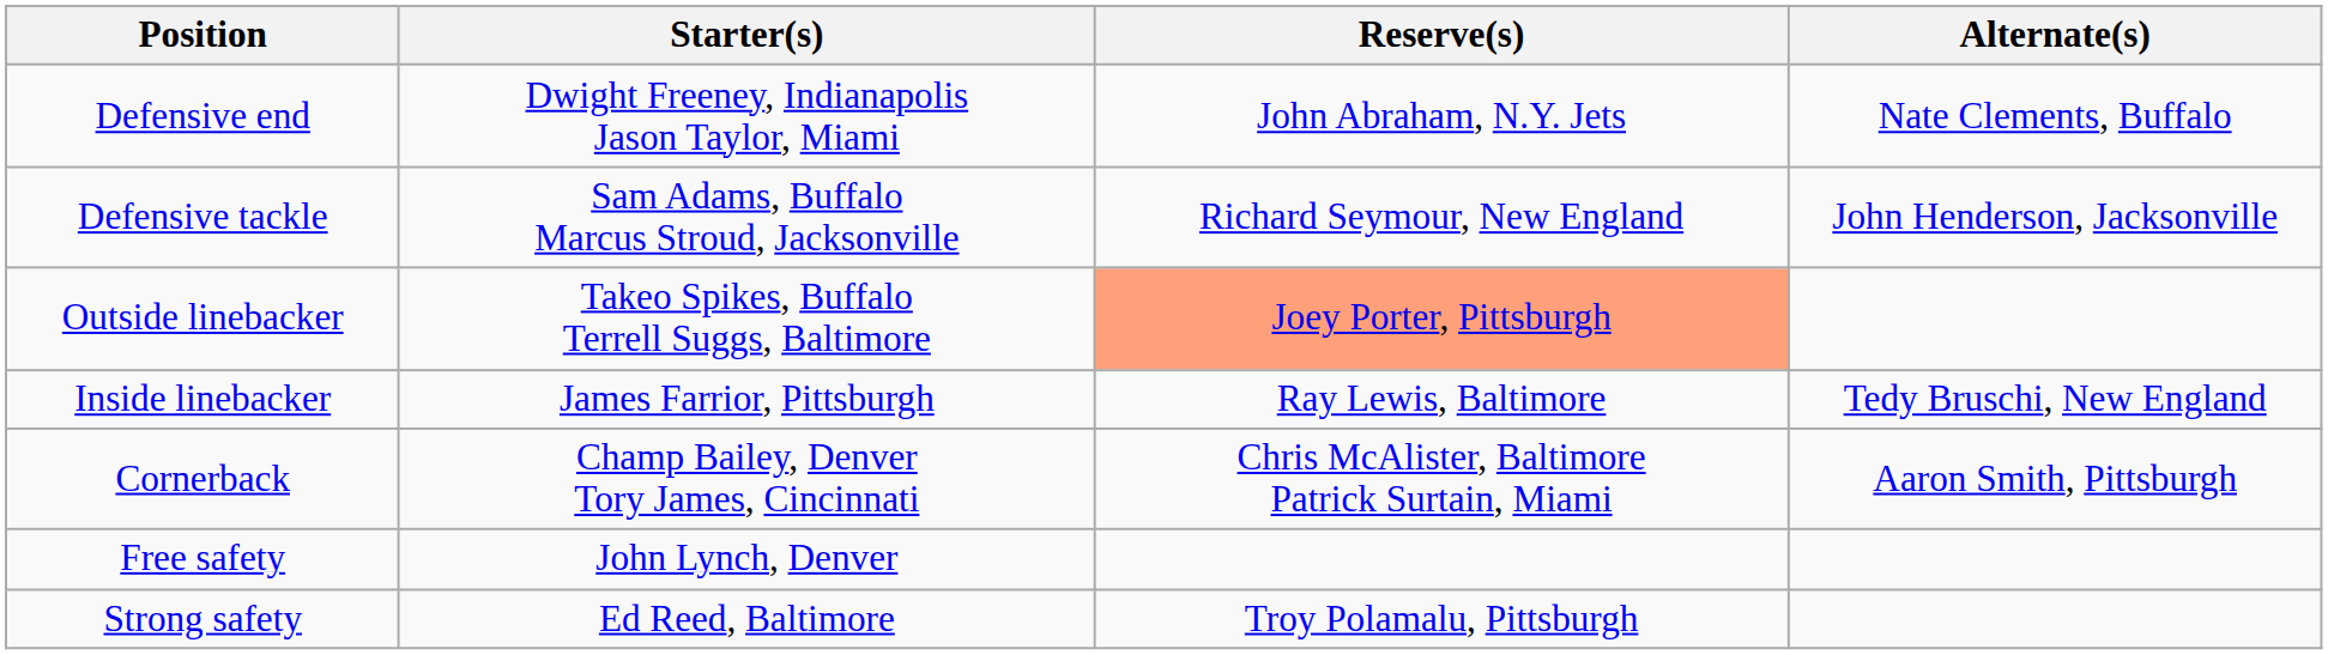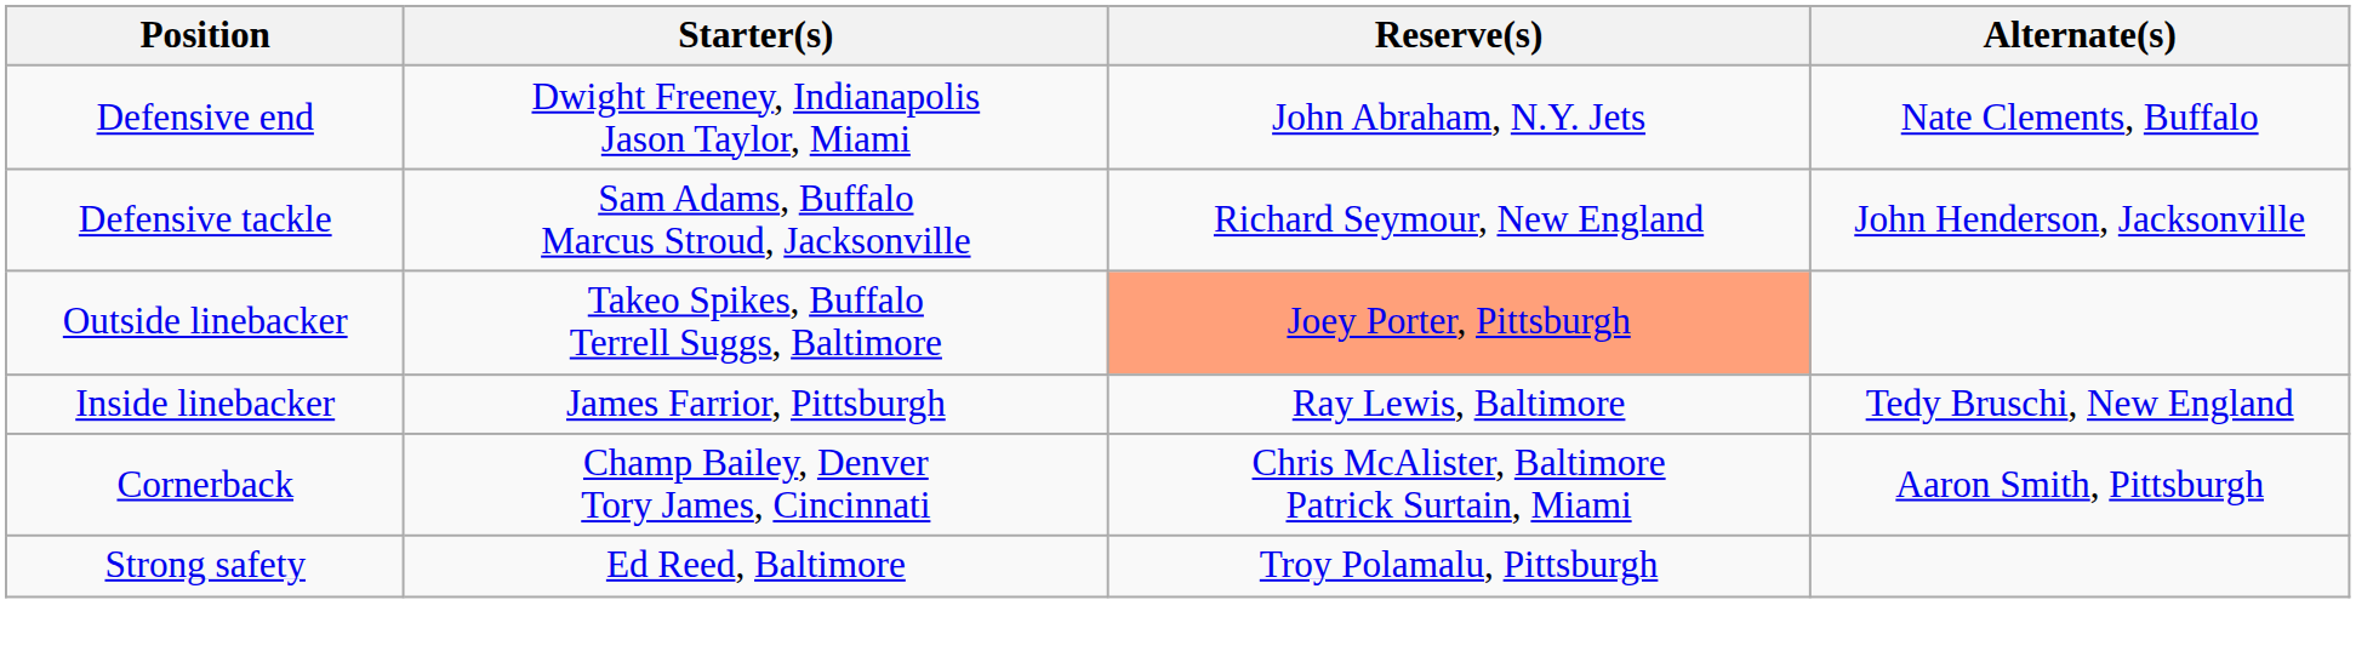- row: Free safety | John Lynch, Denver
